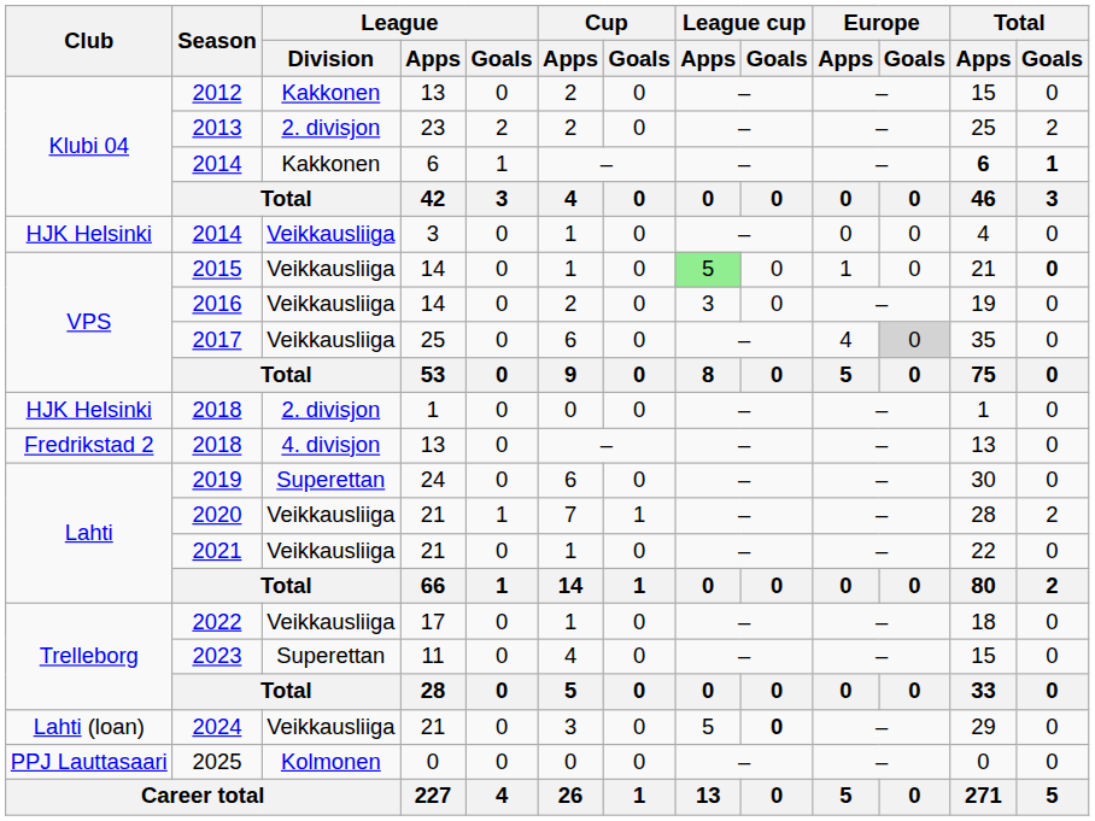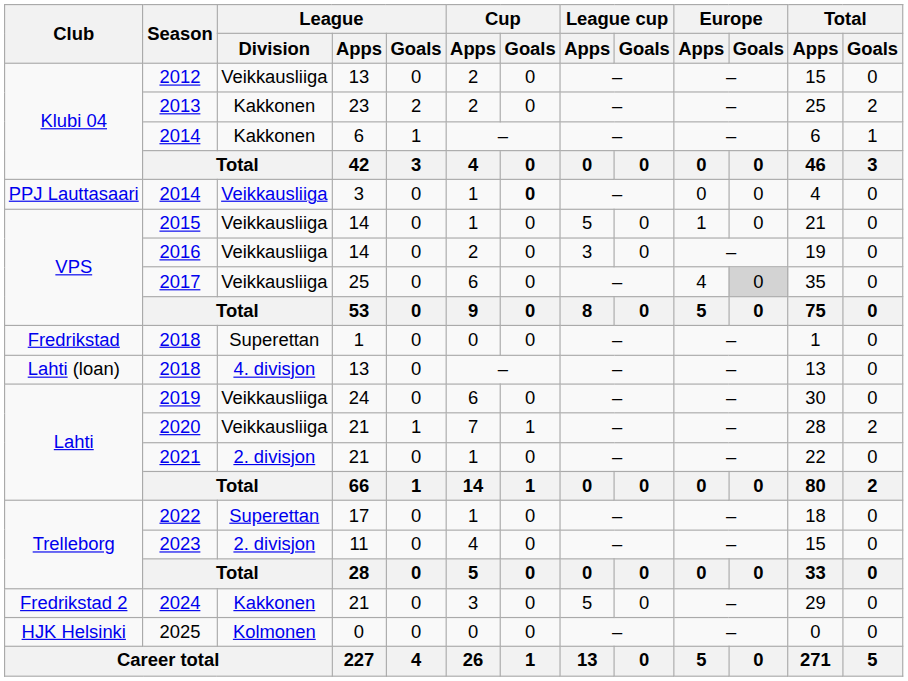2012 | League / Division: Kakkonen -> Veikkausliiga
2013 | League / Division: 2. divisjon -> Kakkonen
2014 / 6 | Total / Apps: bold -> normal
2014 / 6 | Total / Goals: bold -> normal
2014 / 3 | Club: HJK Helsinki -> PPJ Lauttasaari
2014 / 3 | Cup / Goals: normal -> bold
2015 | League cup / Apps: lightgreen background -> no background
2015 | Total / Goals: bold -> normal
2018 / 1 | Club: HJK Helsinki -> Fredrikstad
2018 / 1 | League / Division: 2. divisjon -> Superettan
2018 / 13 | Club: Fredrikstad 2 -> Lahti (loan)
2019 | League / Division: Superettan -> Veikkausliiga
2021 | League / Division: Veikkausliiga -> 2. divisjon
2022 | League / Division: Veikkausliiga -> Superettan
2023 | League / Division: Superettan -> 2. divisjon
2024 | Club: Lahti (loan) -> Fredrikstad 2
2024 | League / Division: Veikkausliiga -> Kakkonen
2024 | League cup / Goals: bold -> normal
2025 | Club: PPJ Lauttasaari -> HJK Helsinki
